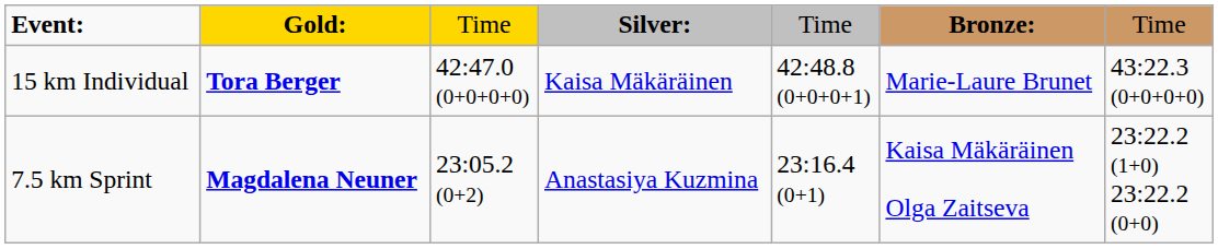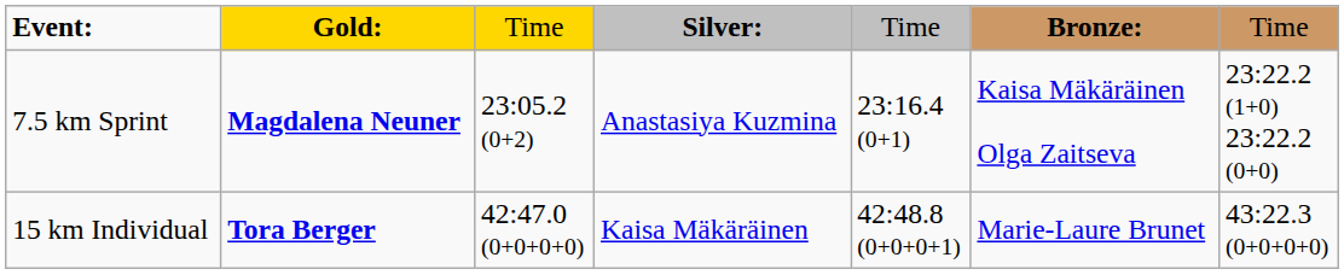rows swapped: 15 km Individual <-> 7.5 km Sprint
